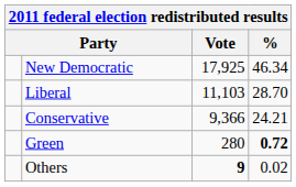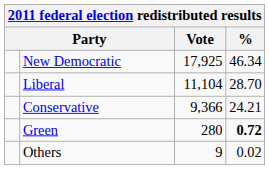Liberal | Vote: 11,103 -> 11,104
Others | Vote: bold -> normal
